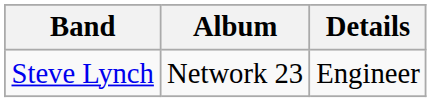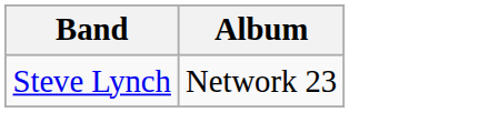- column: Details | Engineer
